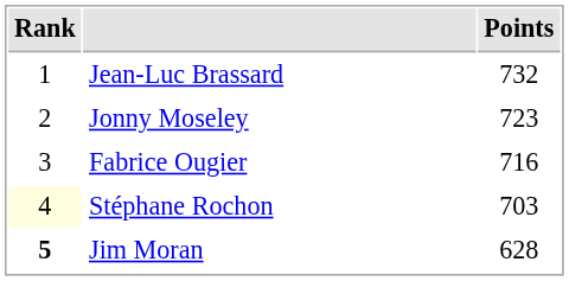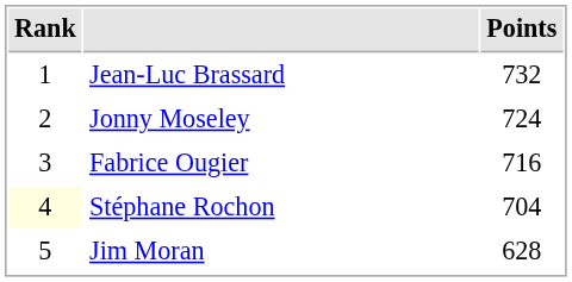Jonny Moseley | Points: 723 -> 724
Stéphane Rochon | Points: 703 -> 704
Jim Moran | Rank: bold -> normal
